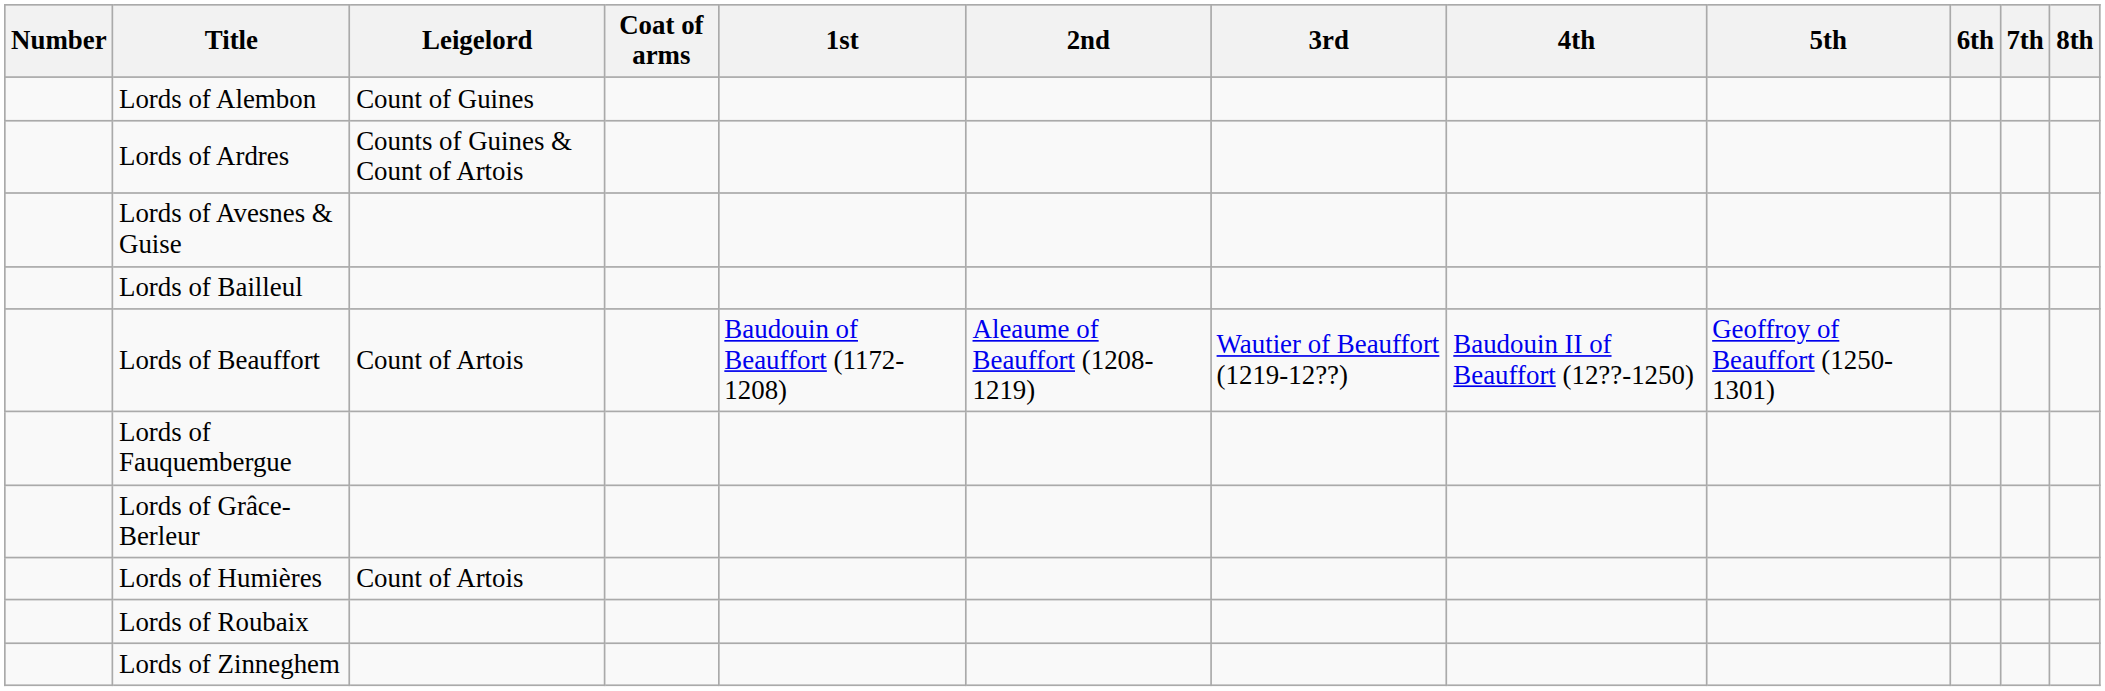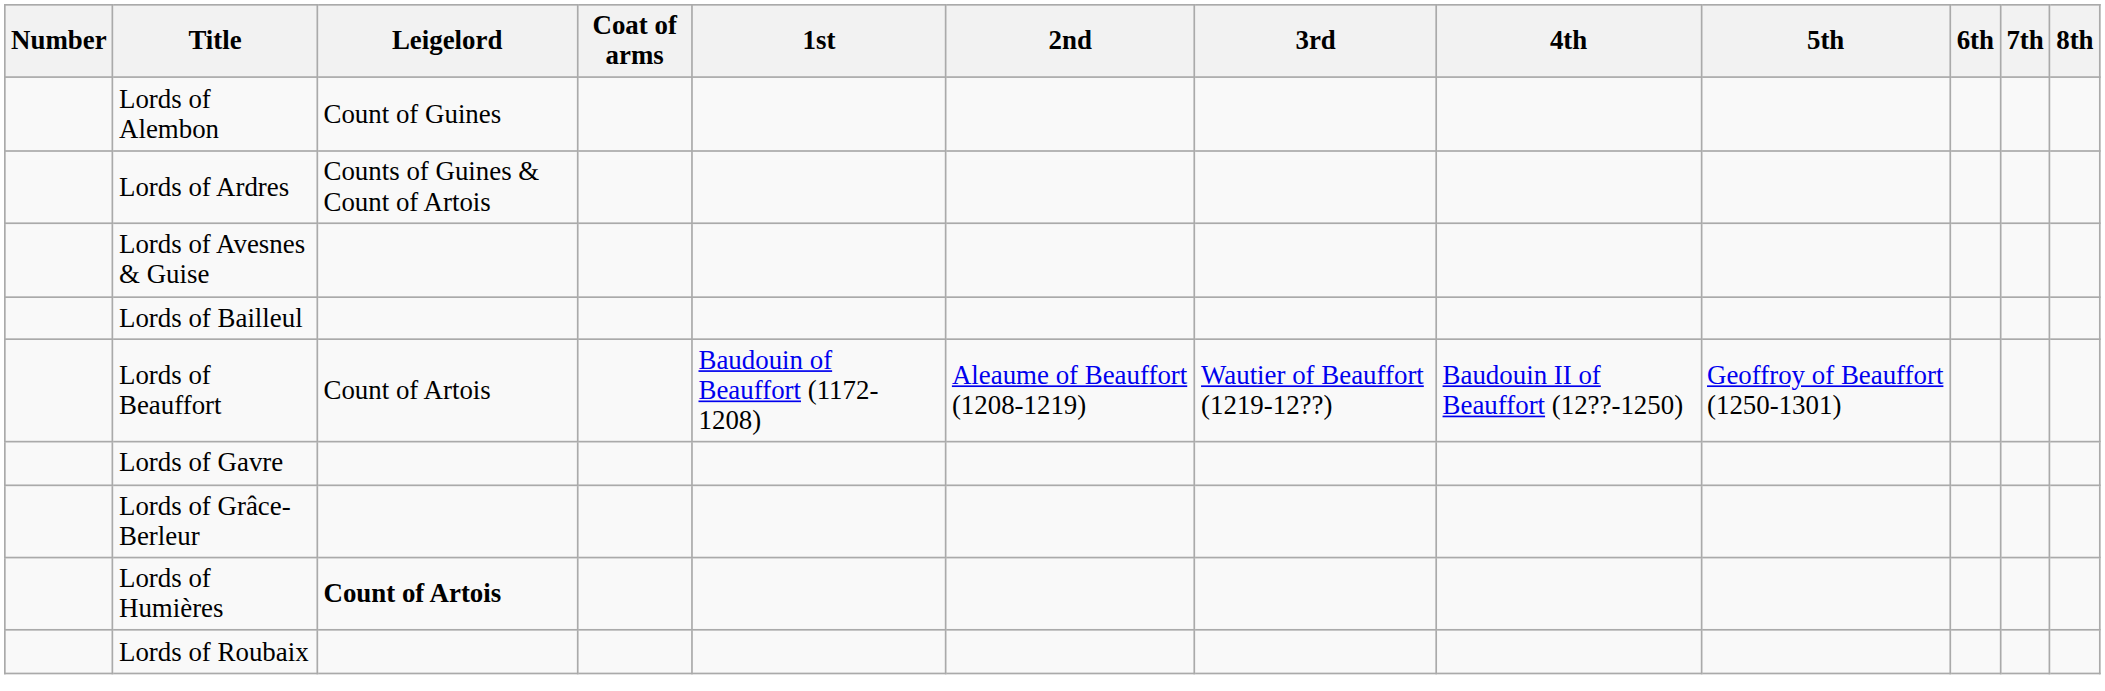- row: Lords of Fauquembergue
+ row: Lords of Gavre
Lords of Humières | Leigelord: normal -> bold
- row: Lords of Zinneghem
